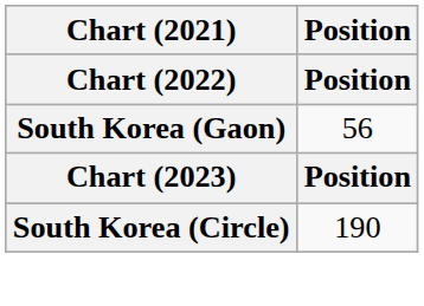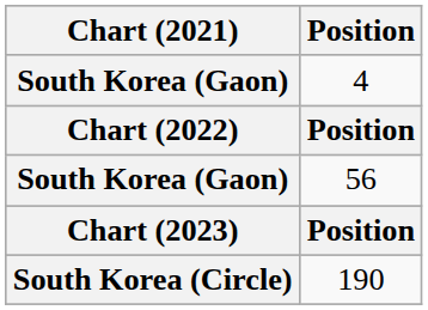+ row: South Korea (Gaon) | 4
